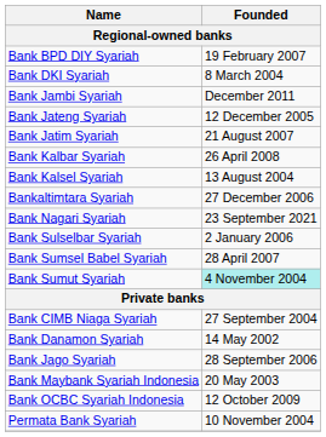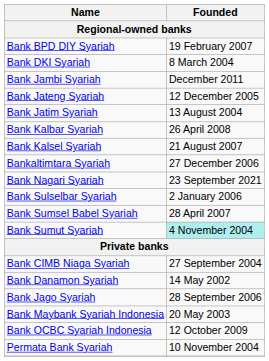Bank Jatim Syariah | Founded: 21 August 2007 -> 13 August 2004
Bank Kalsel Syariah | Founded: 13 August 2004 -> 21 August 2007
